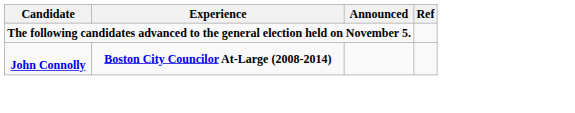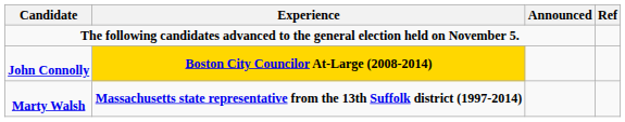John Connolly | Experience: no background -> gold background
+ row: Marty Walsh | Massachusetts state representative from the 13th Suffolk district (1997-2014)
